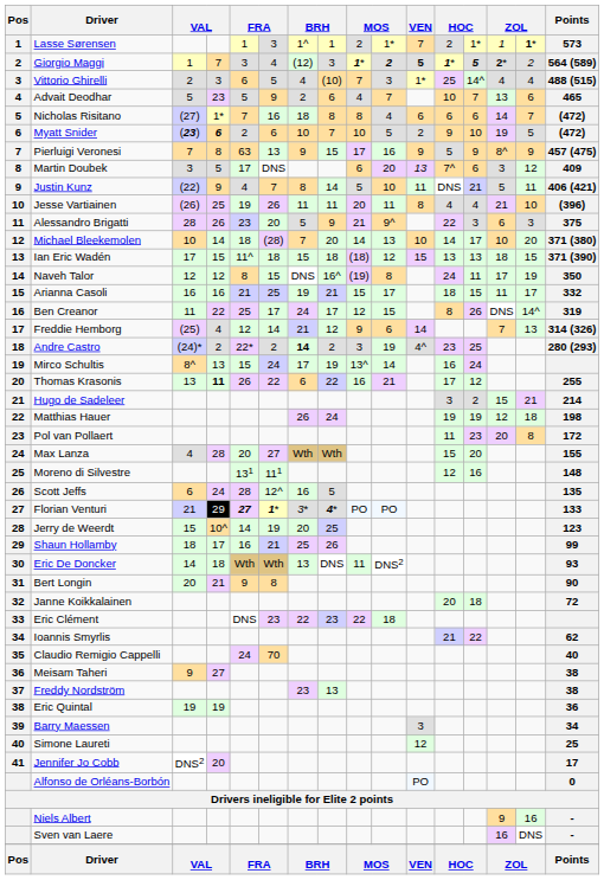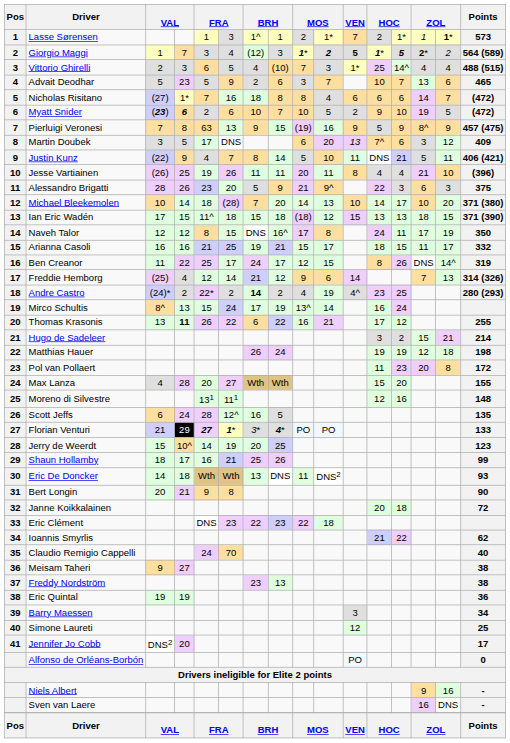Advait Deodhar | column 9: 4 -> 3
Pierluigi Veronesi | column 9: 17 -> (19)
Naveh Talor | column 9: (19) -> 17
Andre Castro | column 9: 3 -> 4
